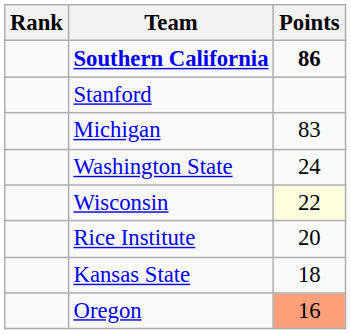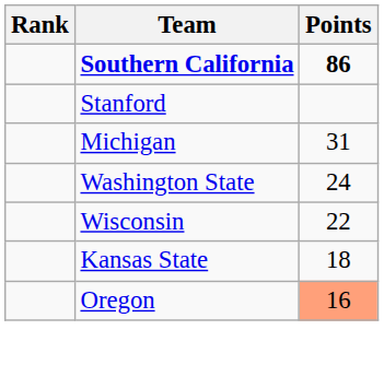Michigan | Points: 83 -> 31
Wisconsin | Points: lightyellow background -> no background
- row: Rice Institute | 20
